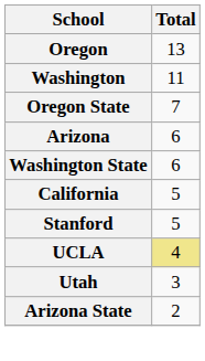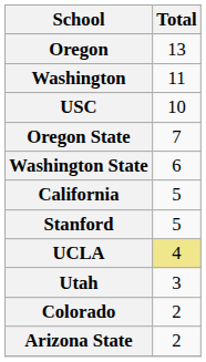+ row: USC | 10
- row: Arizona | 6
+ row: Colorado | 2
